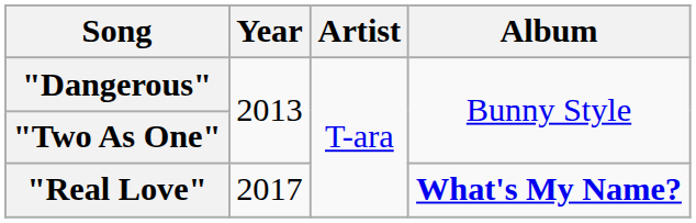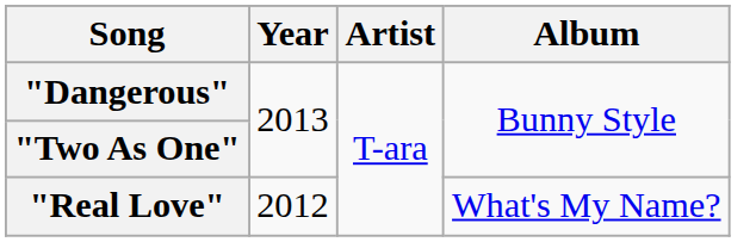"Real Love" | Year: 2017 -> 2012
"Real Love" | Album: bold -> normal
